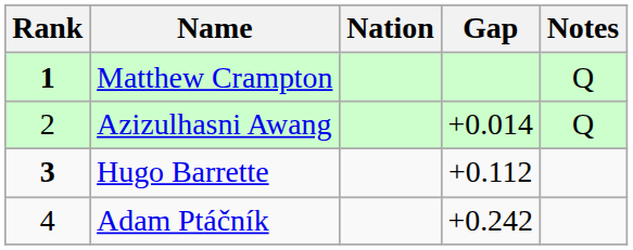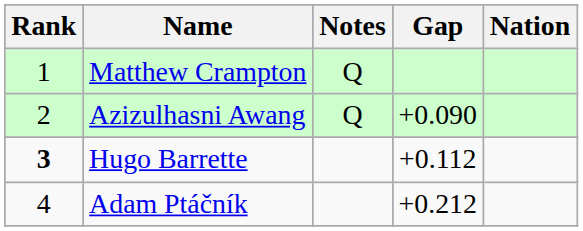columns swapped: Nation <-> Notes
Matthew Crampton | Rank: bold -> normal
Azizulhasni Awang | Gap: +0.014 -> +0.090
Adam Ptáčník | Gap: +0.242 -> +0.212
